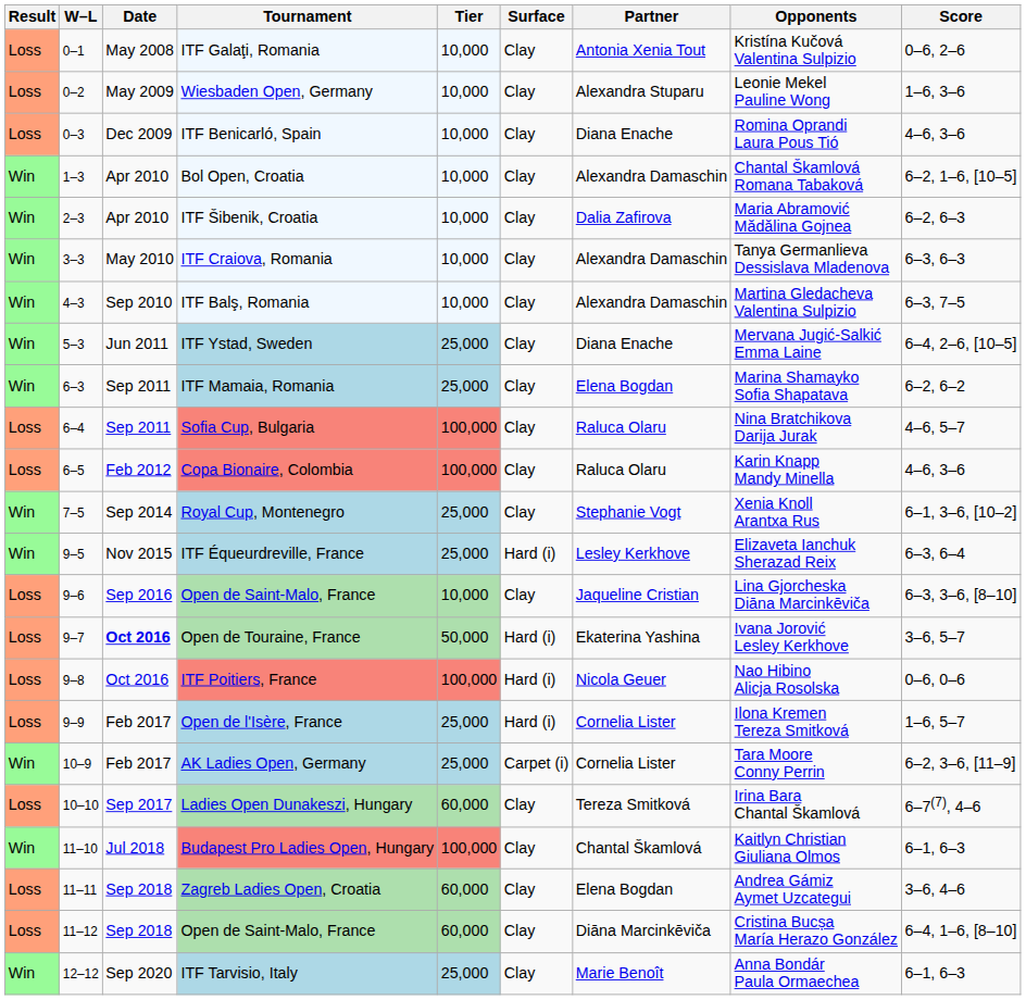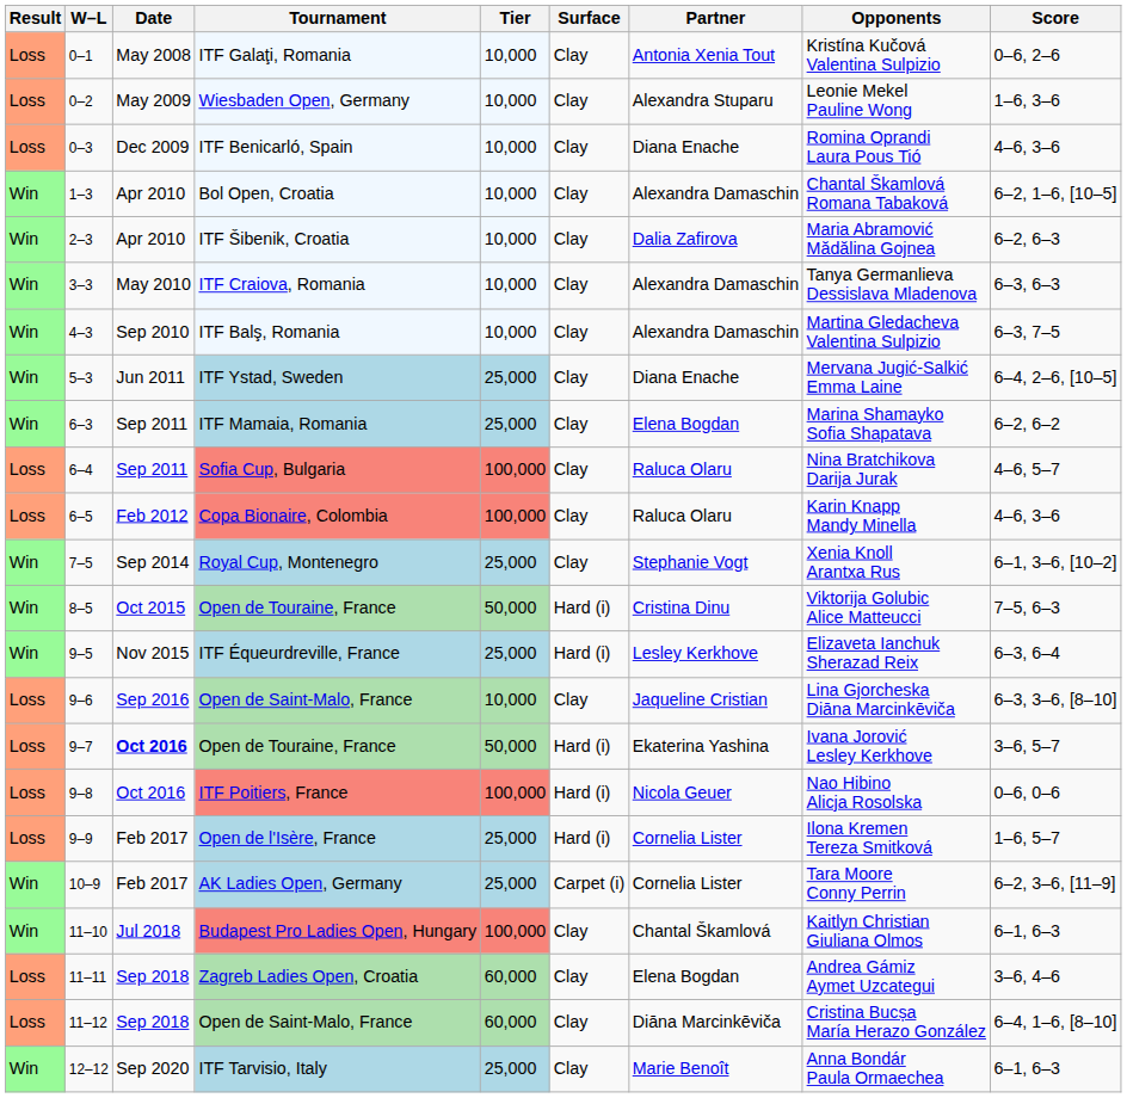+ row: Win | 8–5 | Oct 2015 | Open de Touraine, France | 50,000 | Hard (i) | Cristina Dinu | Viktorija Golubic Alice Matteucci | 7–5, 6–3
- row: Loss | 10–10 | Sep 2017 | Ladies Open Dunakeszi, Hungary | 60,000 | Clay | Tereza Smitková | Irina Bara Chantal Škamlová | 6–7(7), 4–6
